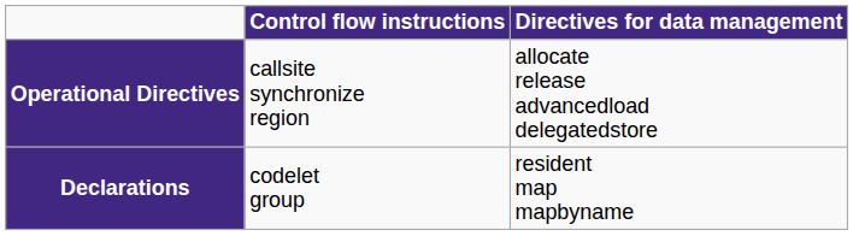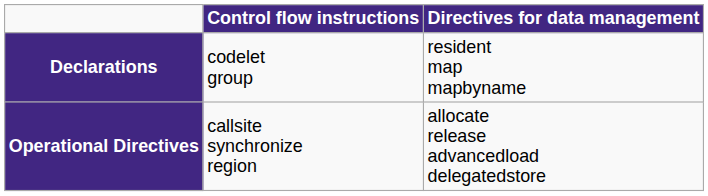rows swapped: Declarations <-> Operational Directives
